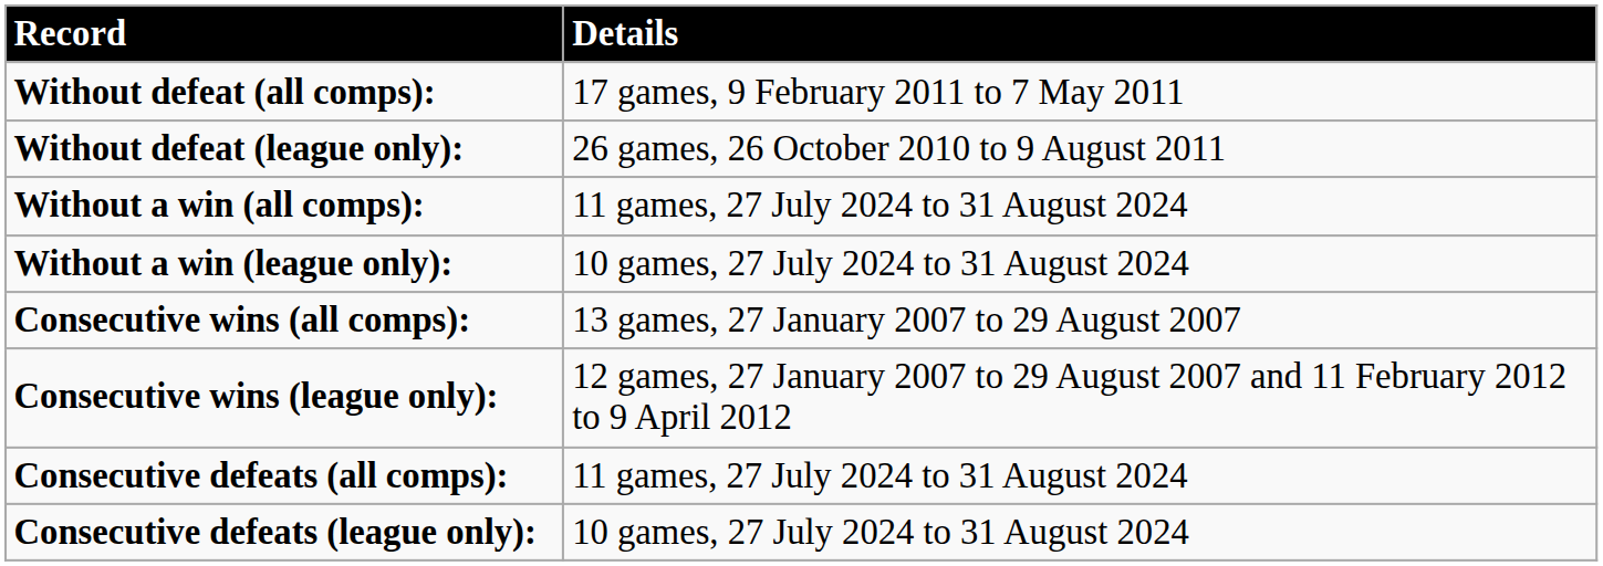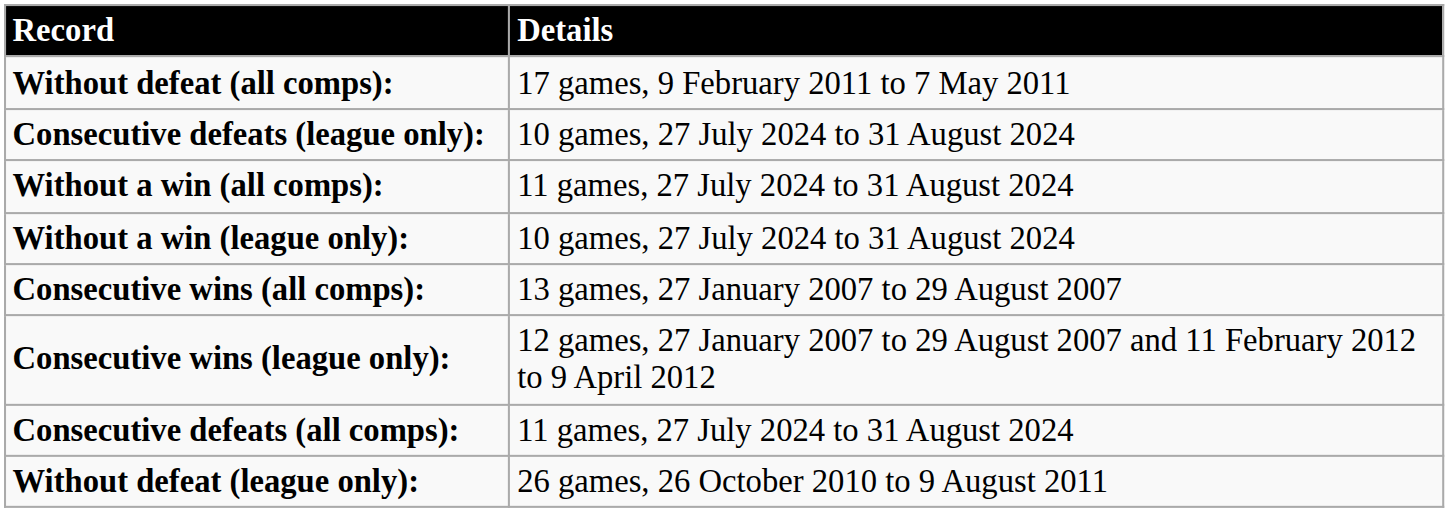rows swapped: Without defeat (league only): <-> Consecutive defeats (league only):
